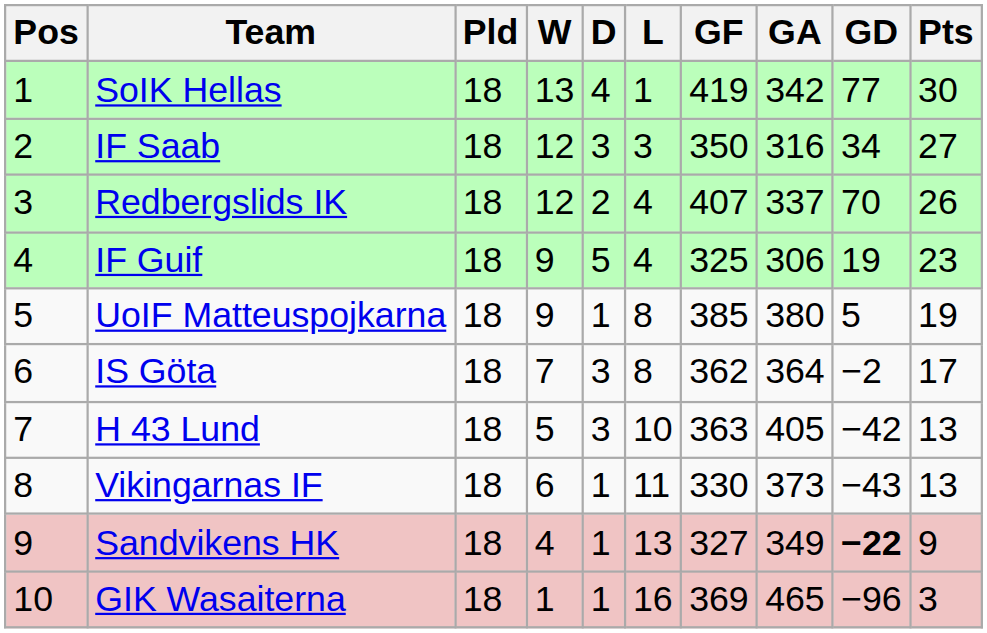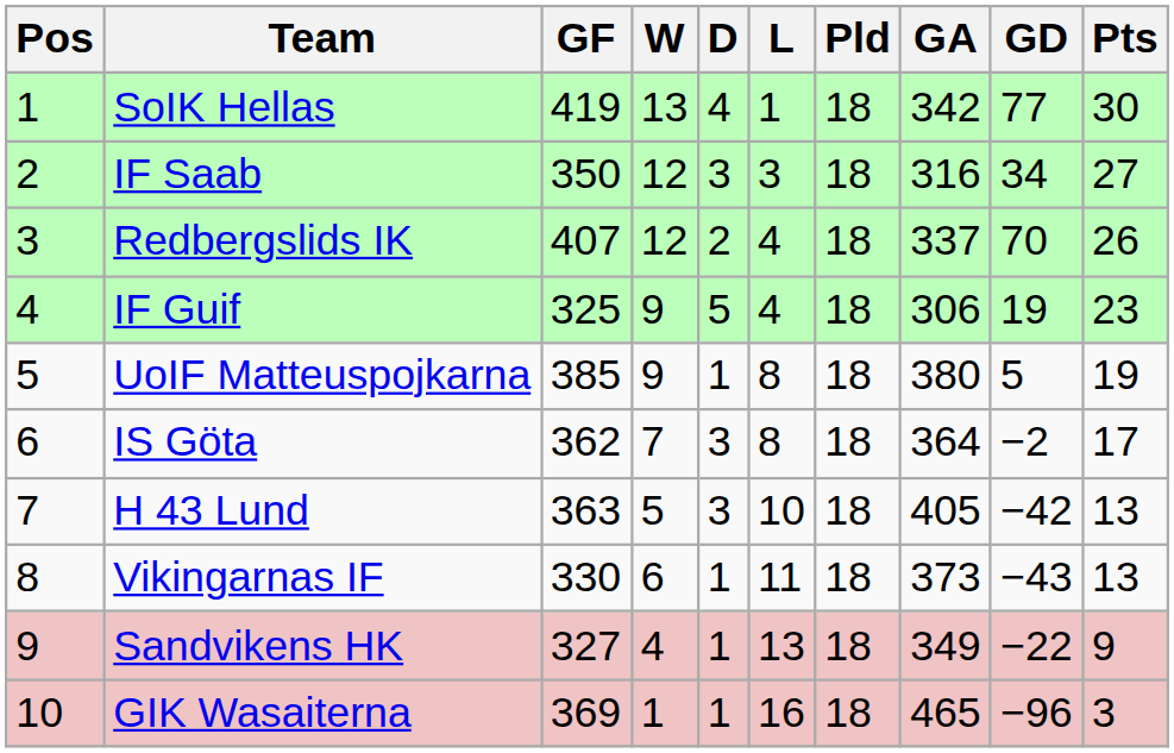columns swapped: Pld <-> GF
Sandvikens HK | GD: bold -> normal
